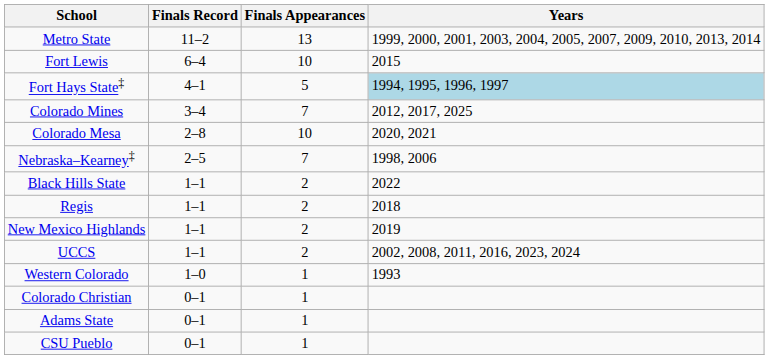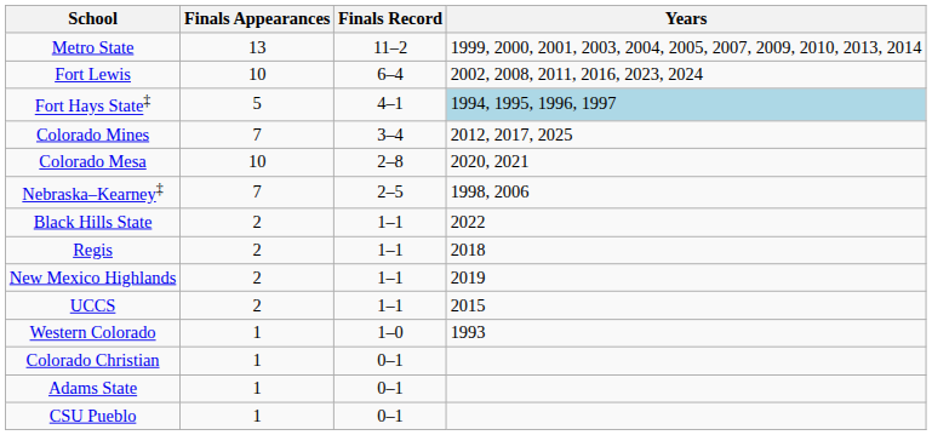columns swapped: Finals Record <-> Finals Appearances
Fort Lewis | Years: 2015 -> 2002, 2008, 2011, 2016, 2023, 2024
UCCS | Years: 2002, 2008, 2011, 2016, 2023, 2024 -> 2015
